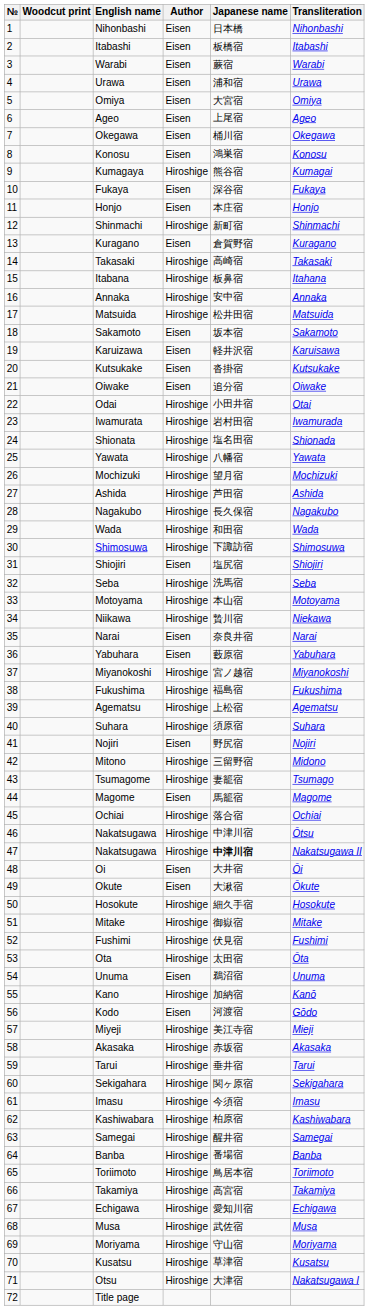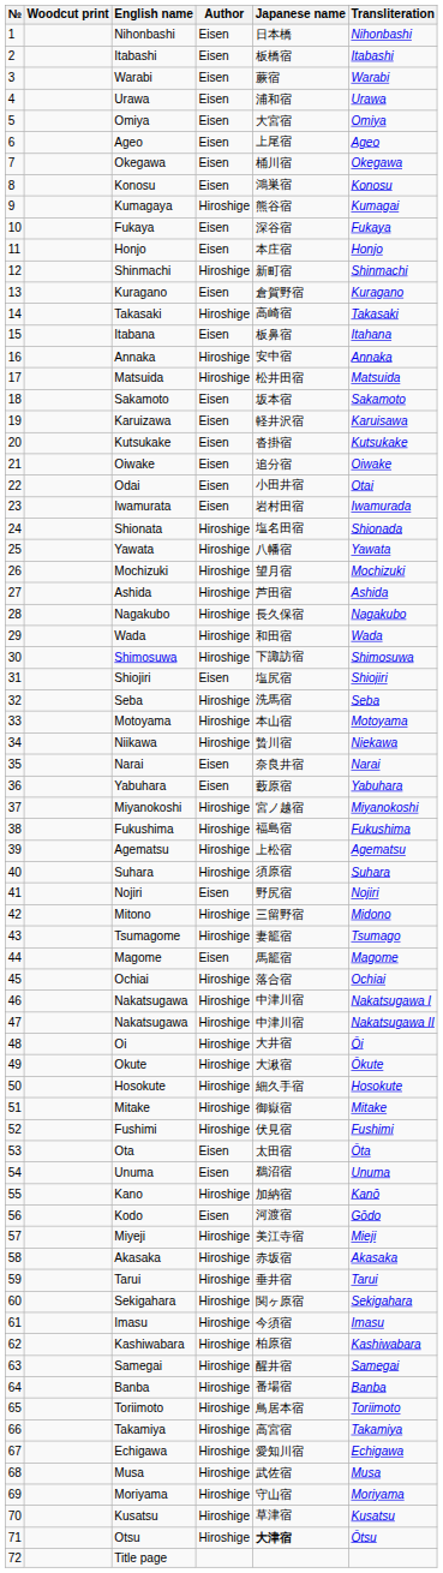Itabana | Author: Hiroshige -> Eisen
Odai | Author: Hiroshige -> Eisen
Iwamurata | Author: Hiroshige -> Eisen
46 / Nakatsugawa | Transliteration: Ōtsu -> Nakatsugawa I
47 / Nakatsugawa | Japanese name: bold -> normal
Oi | Author: Eisen -> Hiroshige
Okute | Author: Eisen -> Hiroshige
Ota | Author: Hiroshige -> Eisen
Otsu | Japanese name: normal -> bold
Otsu | Transliteration: Nakatsugawa I -> Ōtsu
